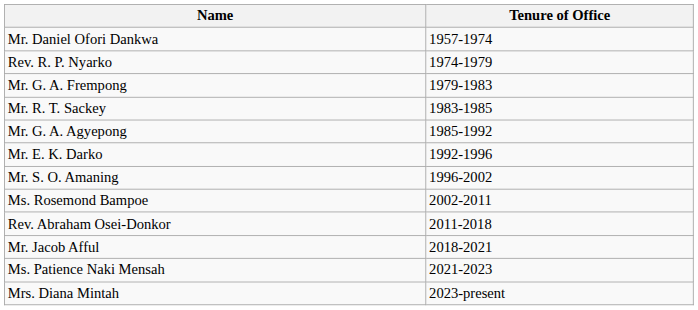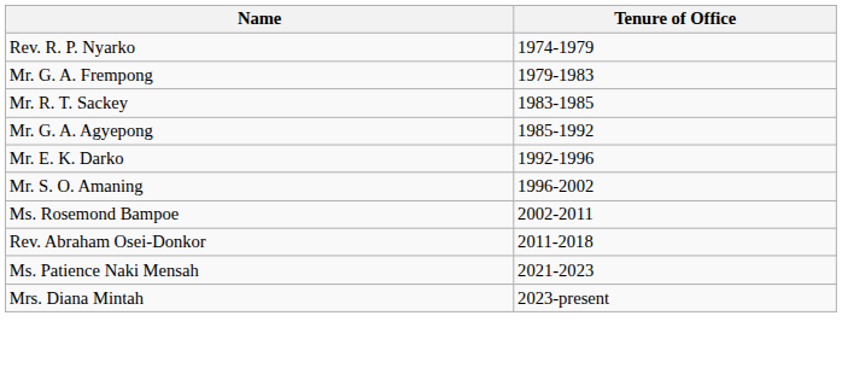- row: Mr. Daniel Ofori Dankwa | 1957-1974
- row: Mr. Jacob Afful | 2018-2021
